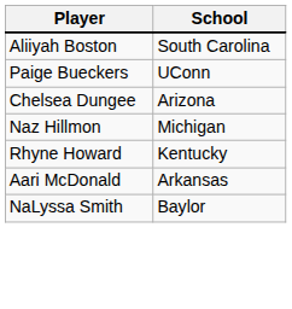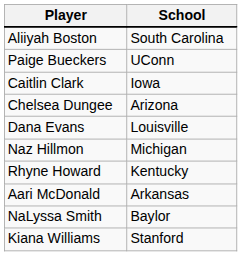+ row: Caitlin Clark | Iowa
+ row: Dana Evans | Louisville
+ row: Kiana Williams | Stanford
